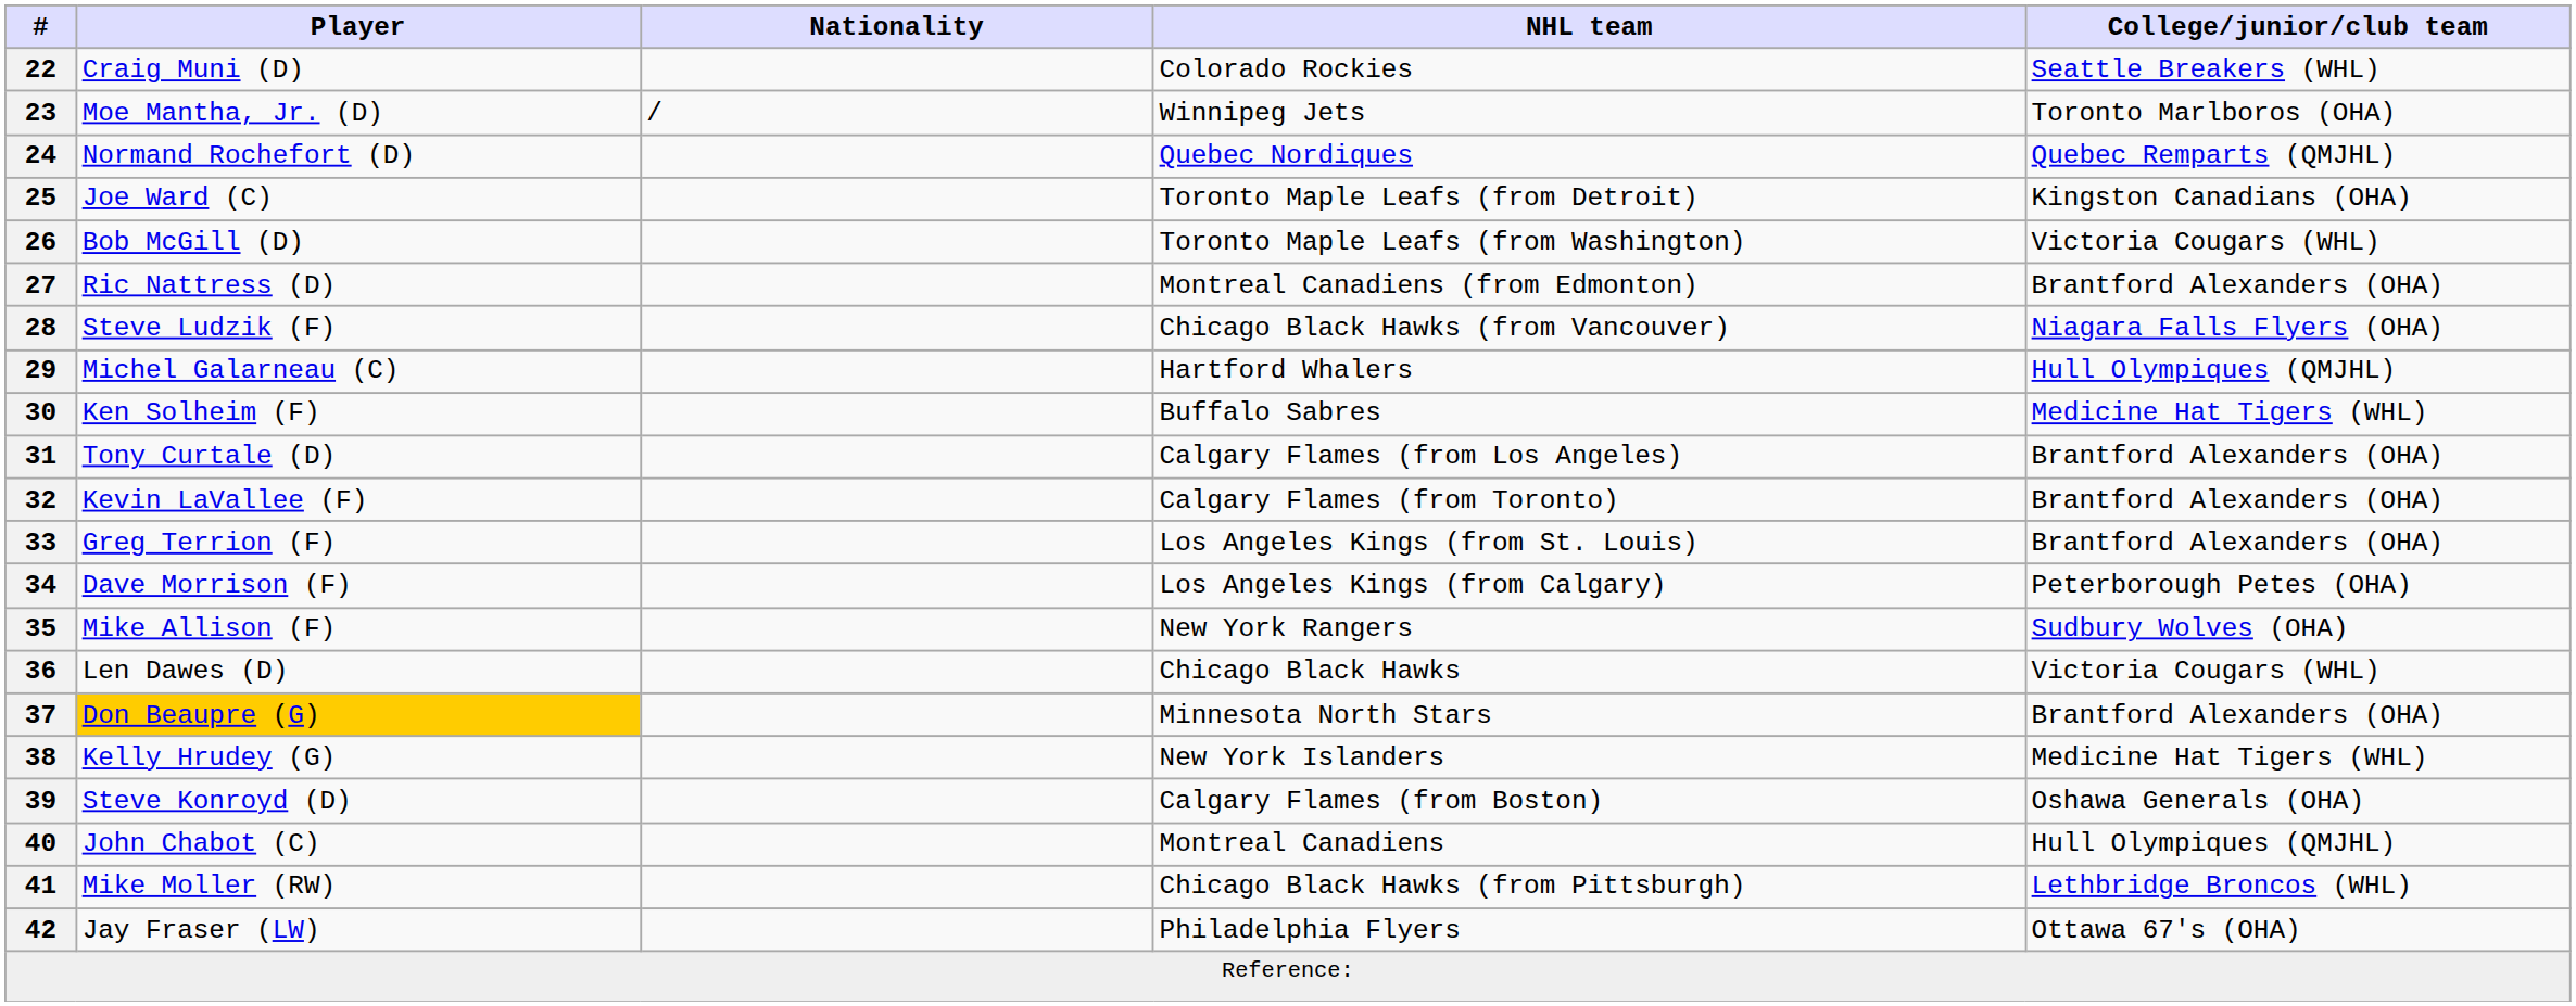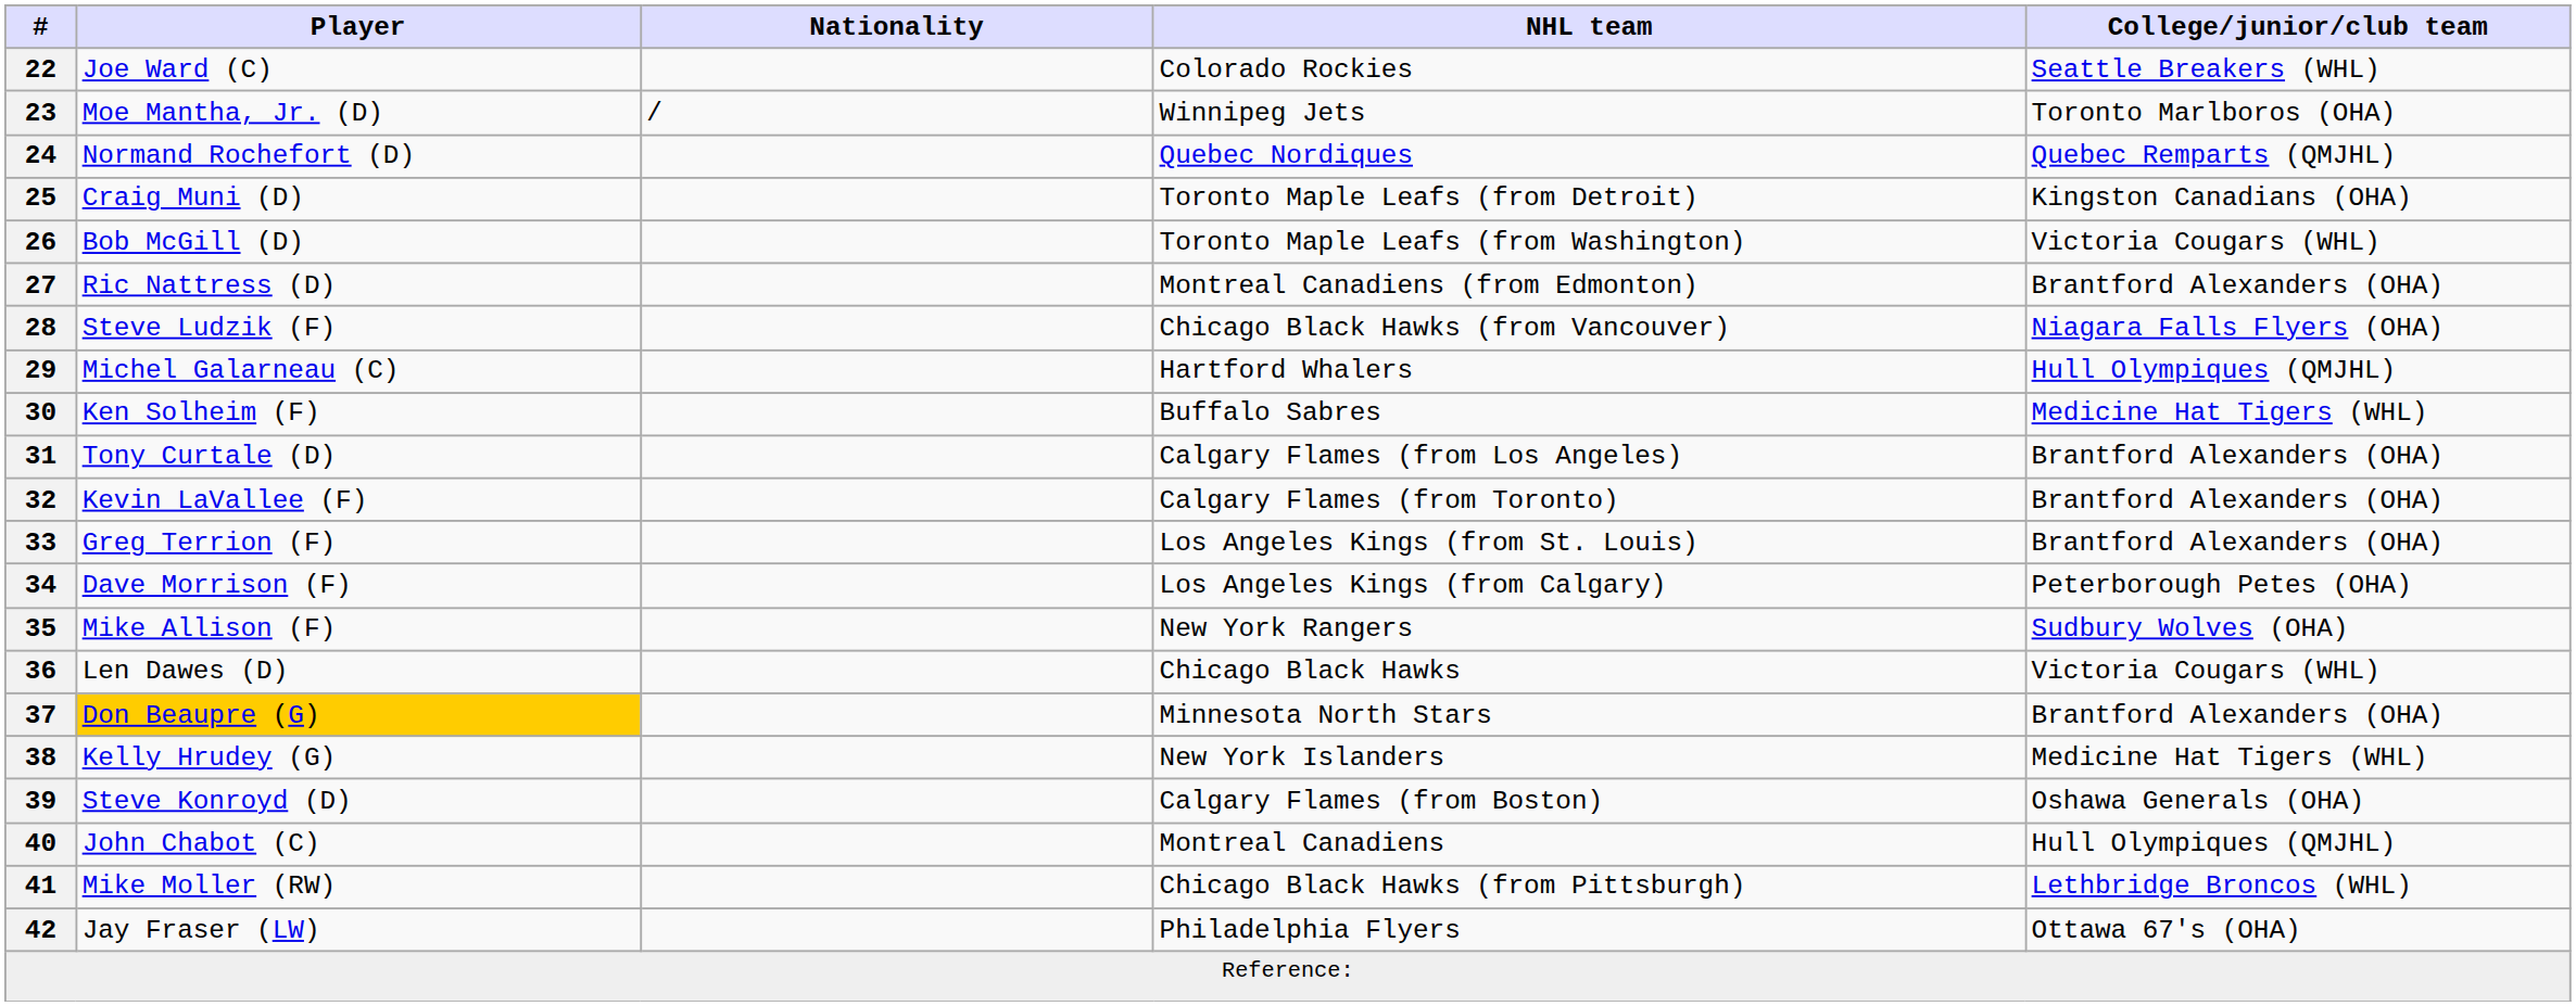22 | Player: Craig Muni (D) -> Joe Ward (C)
25 | Player: Joe Ward (C) -> Craig Muni (D)
